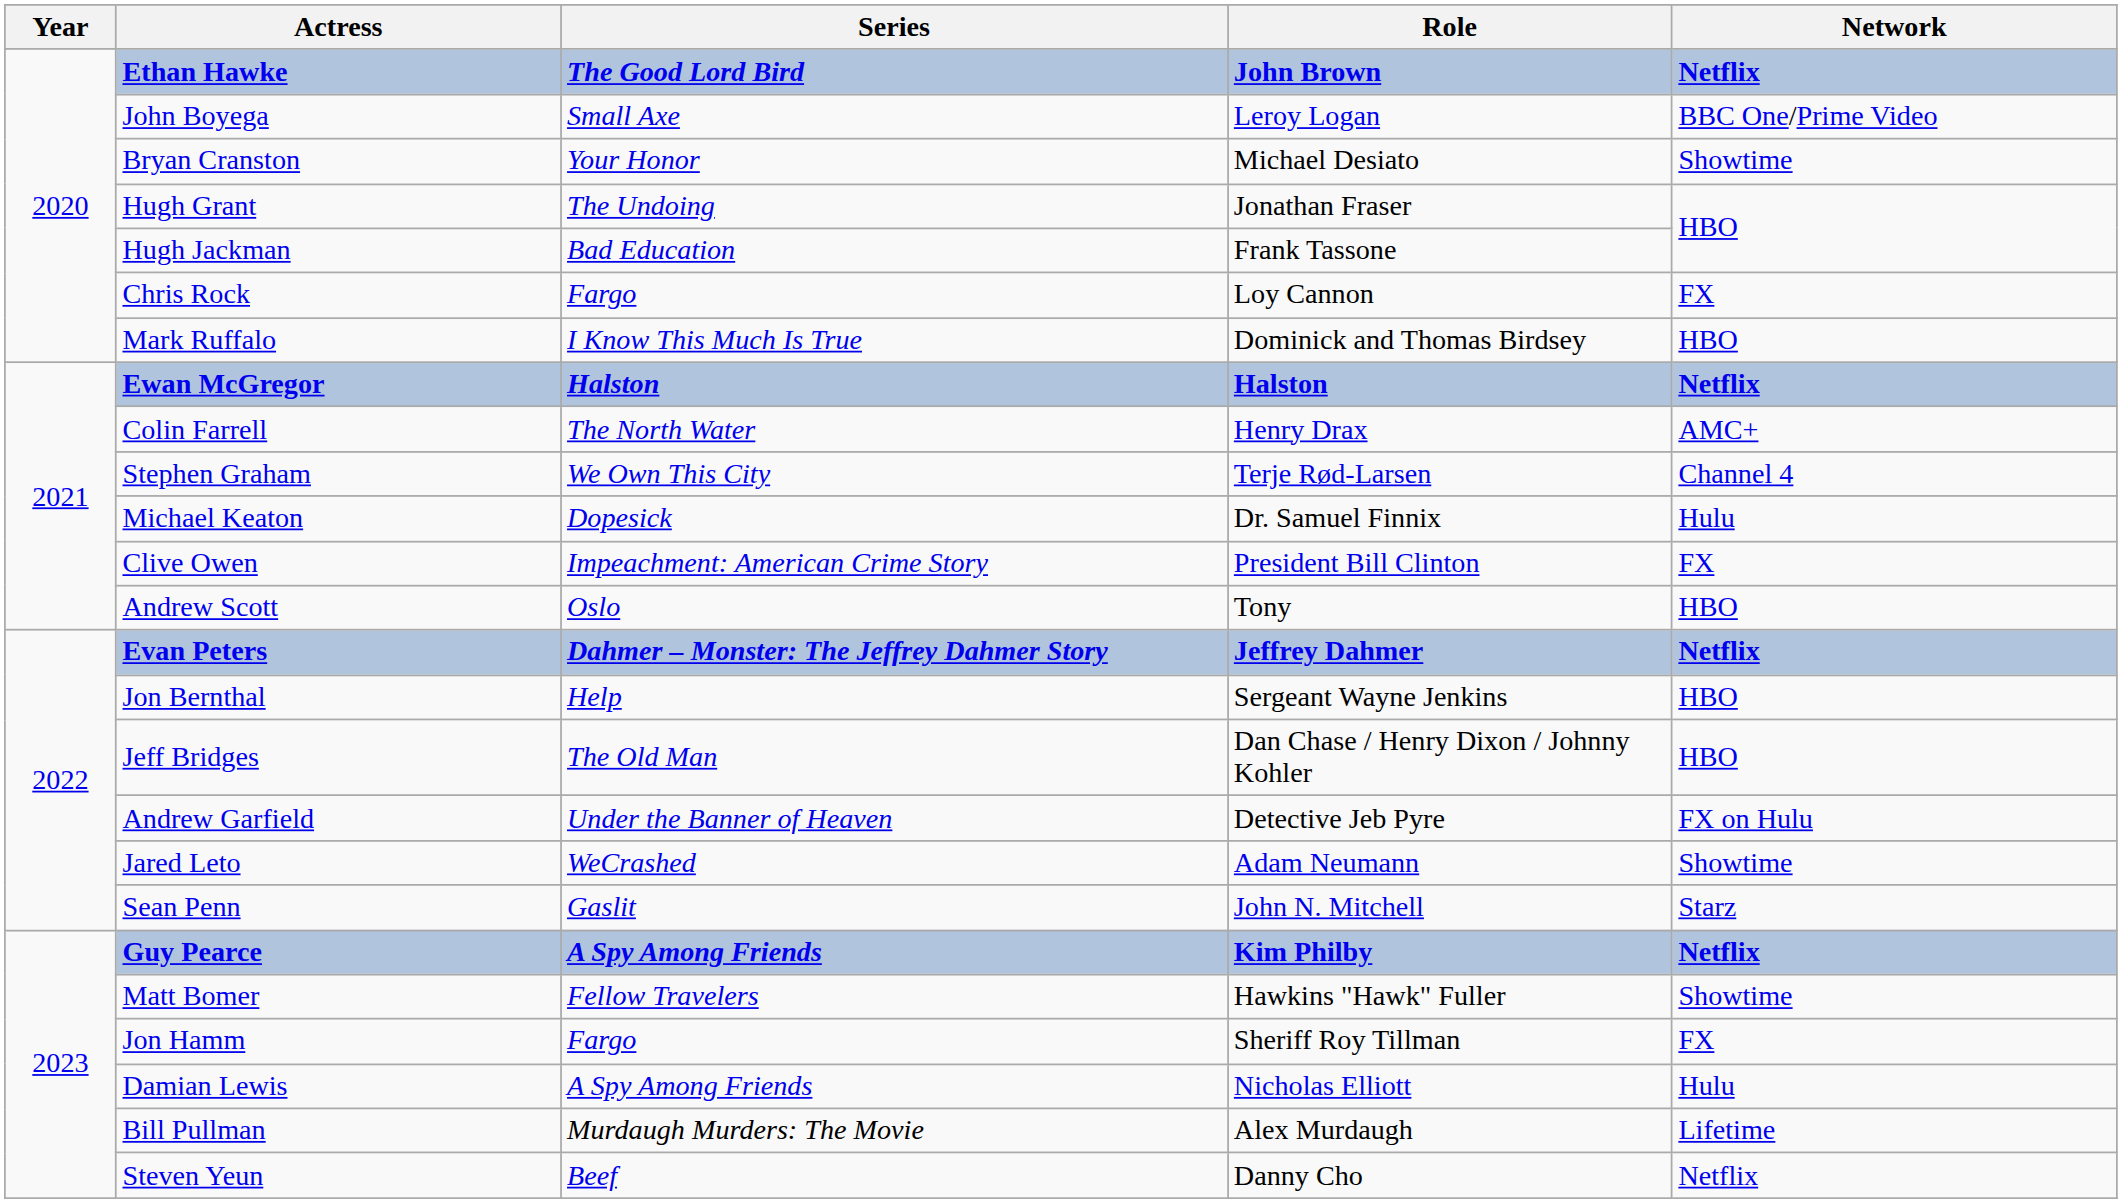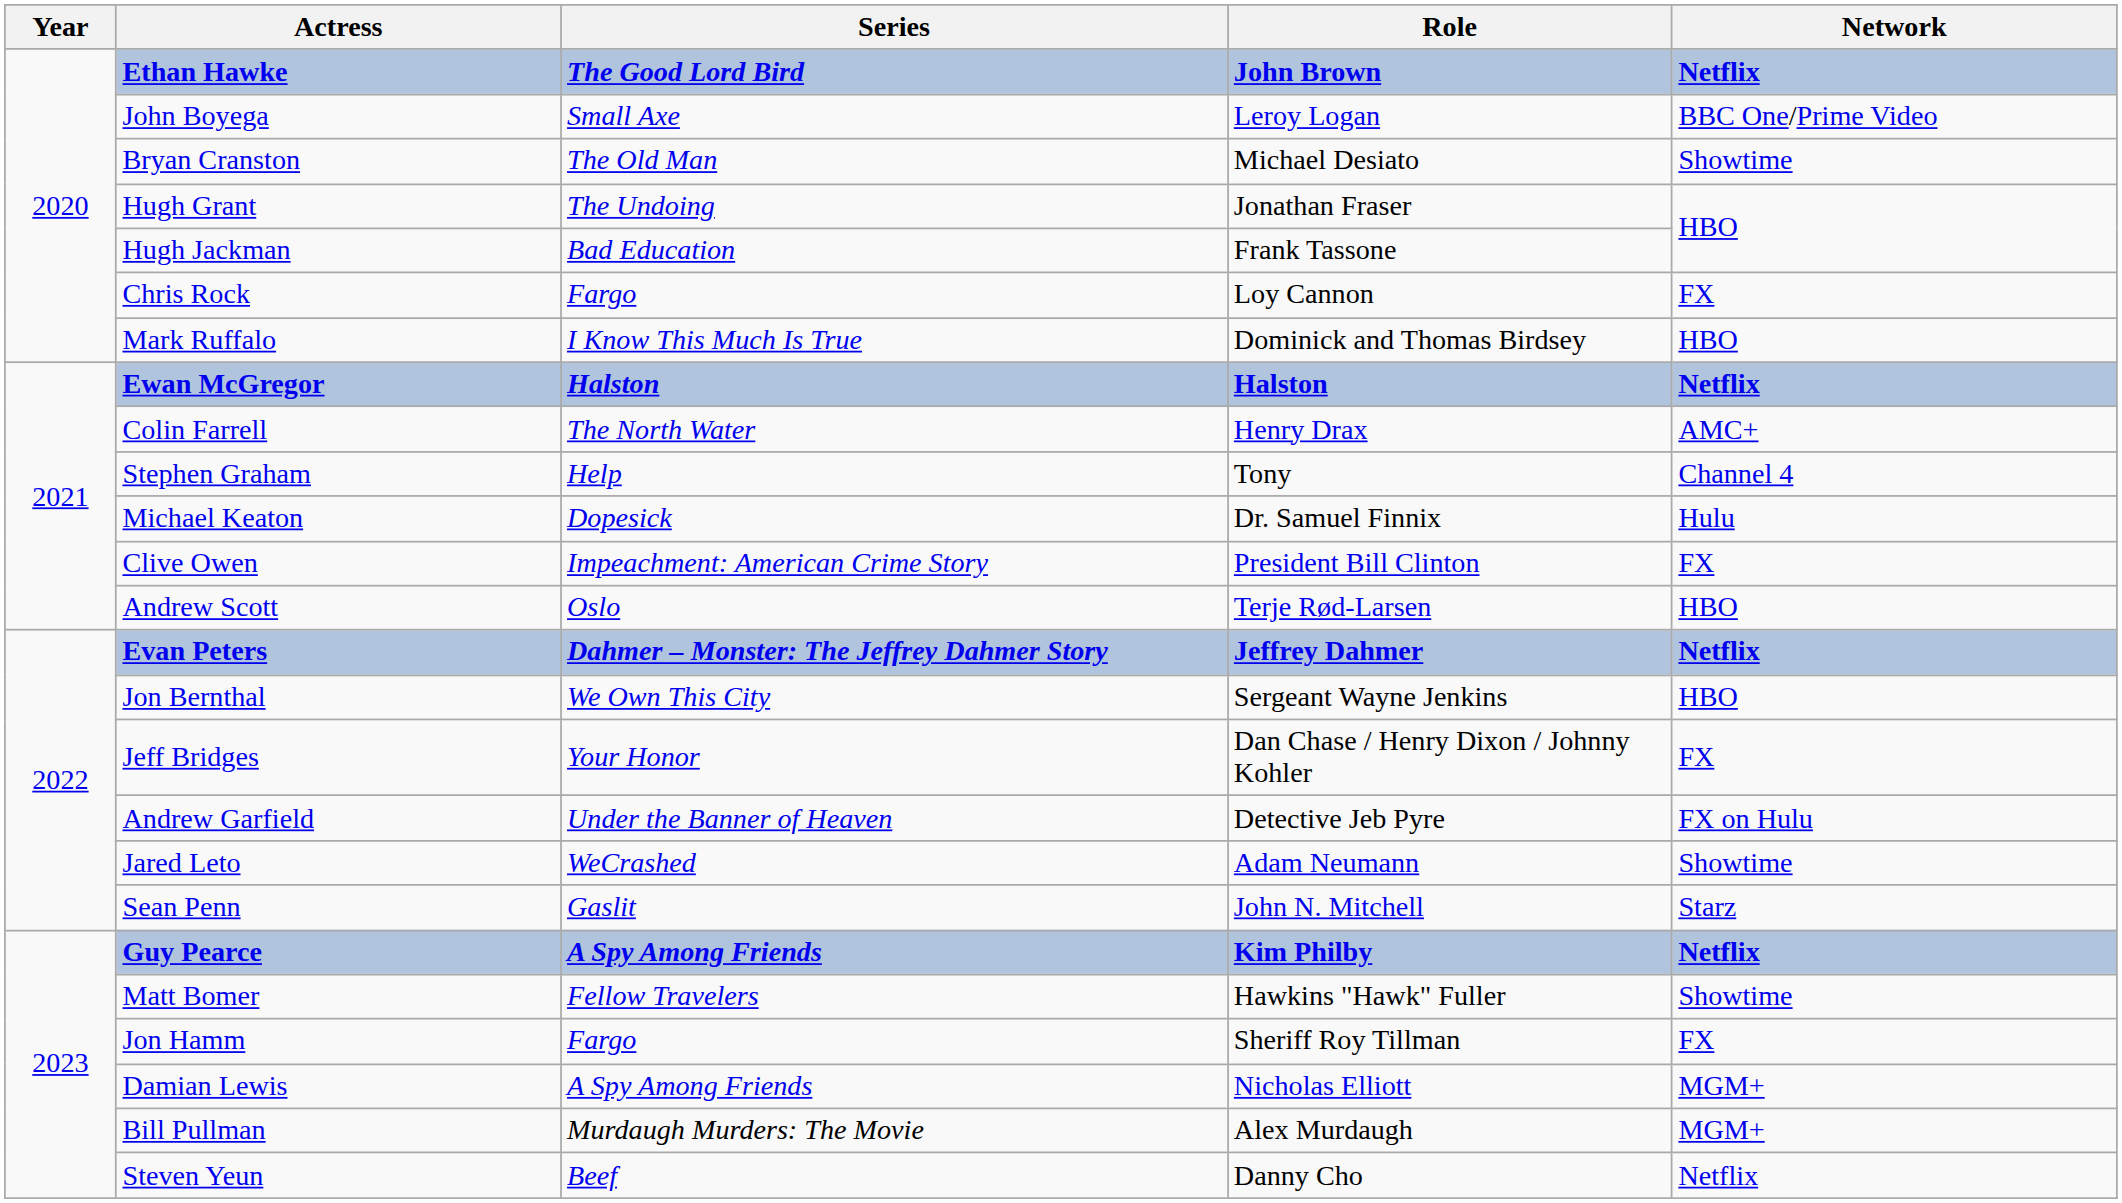Bryan Cranston | Series: Your Honor -> The Old Man
Stephen Graham | Series: We Own This City -> Help
Stephen Graham | Role: Terje Rød-Larsen -> Tony
Andrew Scott | Role: Tony -> Terje Rød-Larsen
Jon Bernthal | Series: Help -> We Own This City
Jeff Bridges | Series: The Old Man -> Your Honor
Jeff Bridges | Network: HBO -> FX
Damian Lewis | Network: Hulu -> MGM+
Bill Pullman | Network: Lifetime -> MGM+
